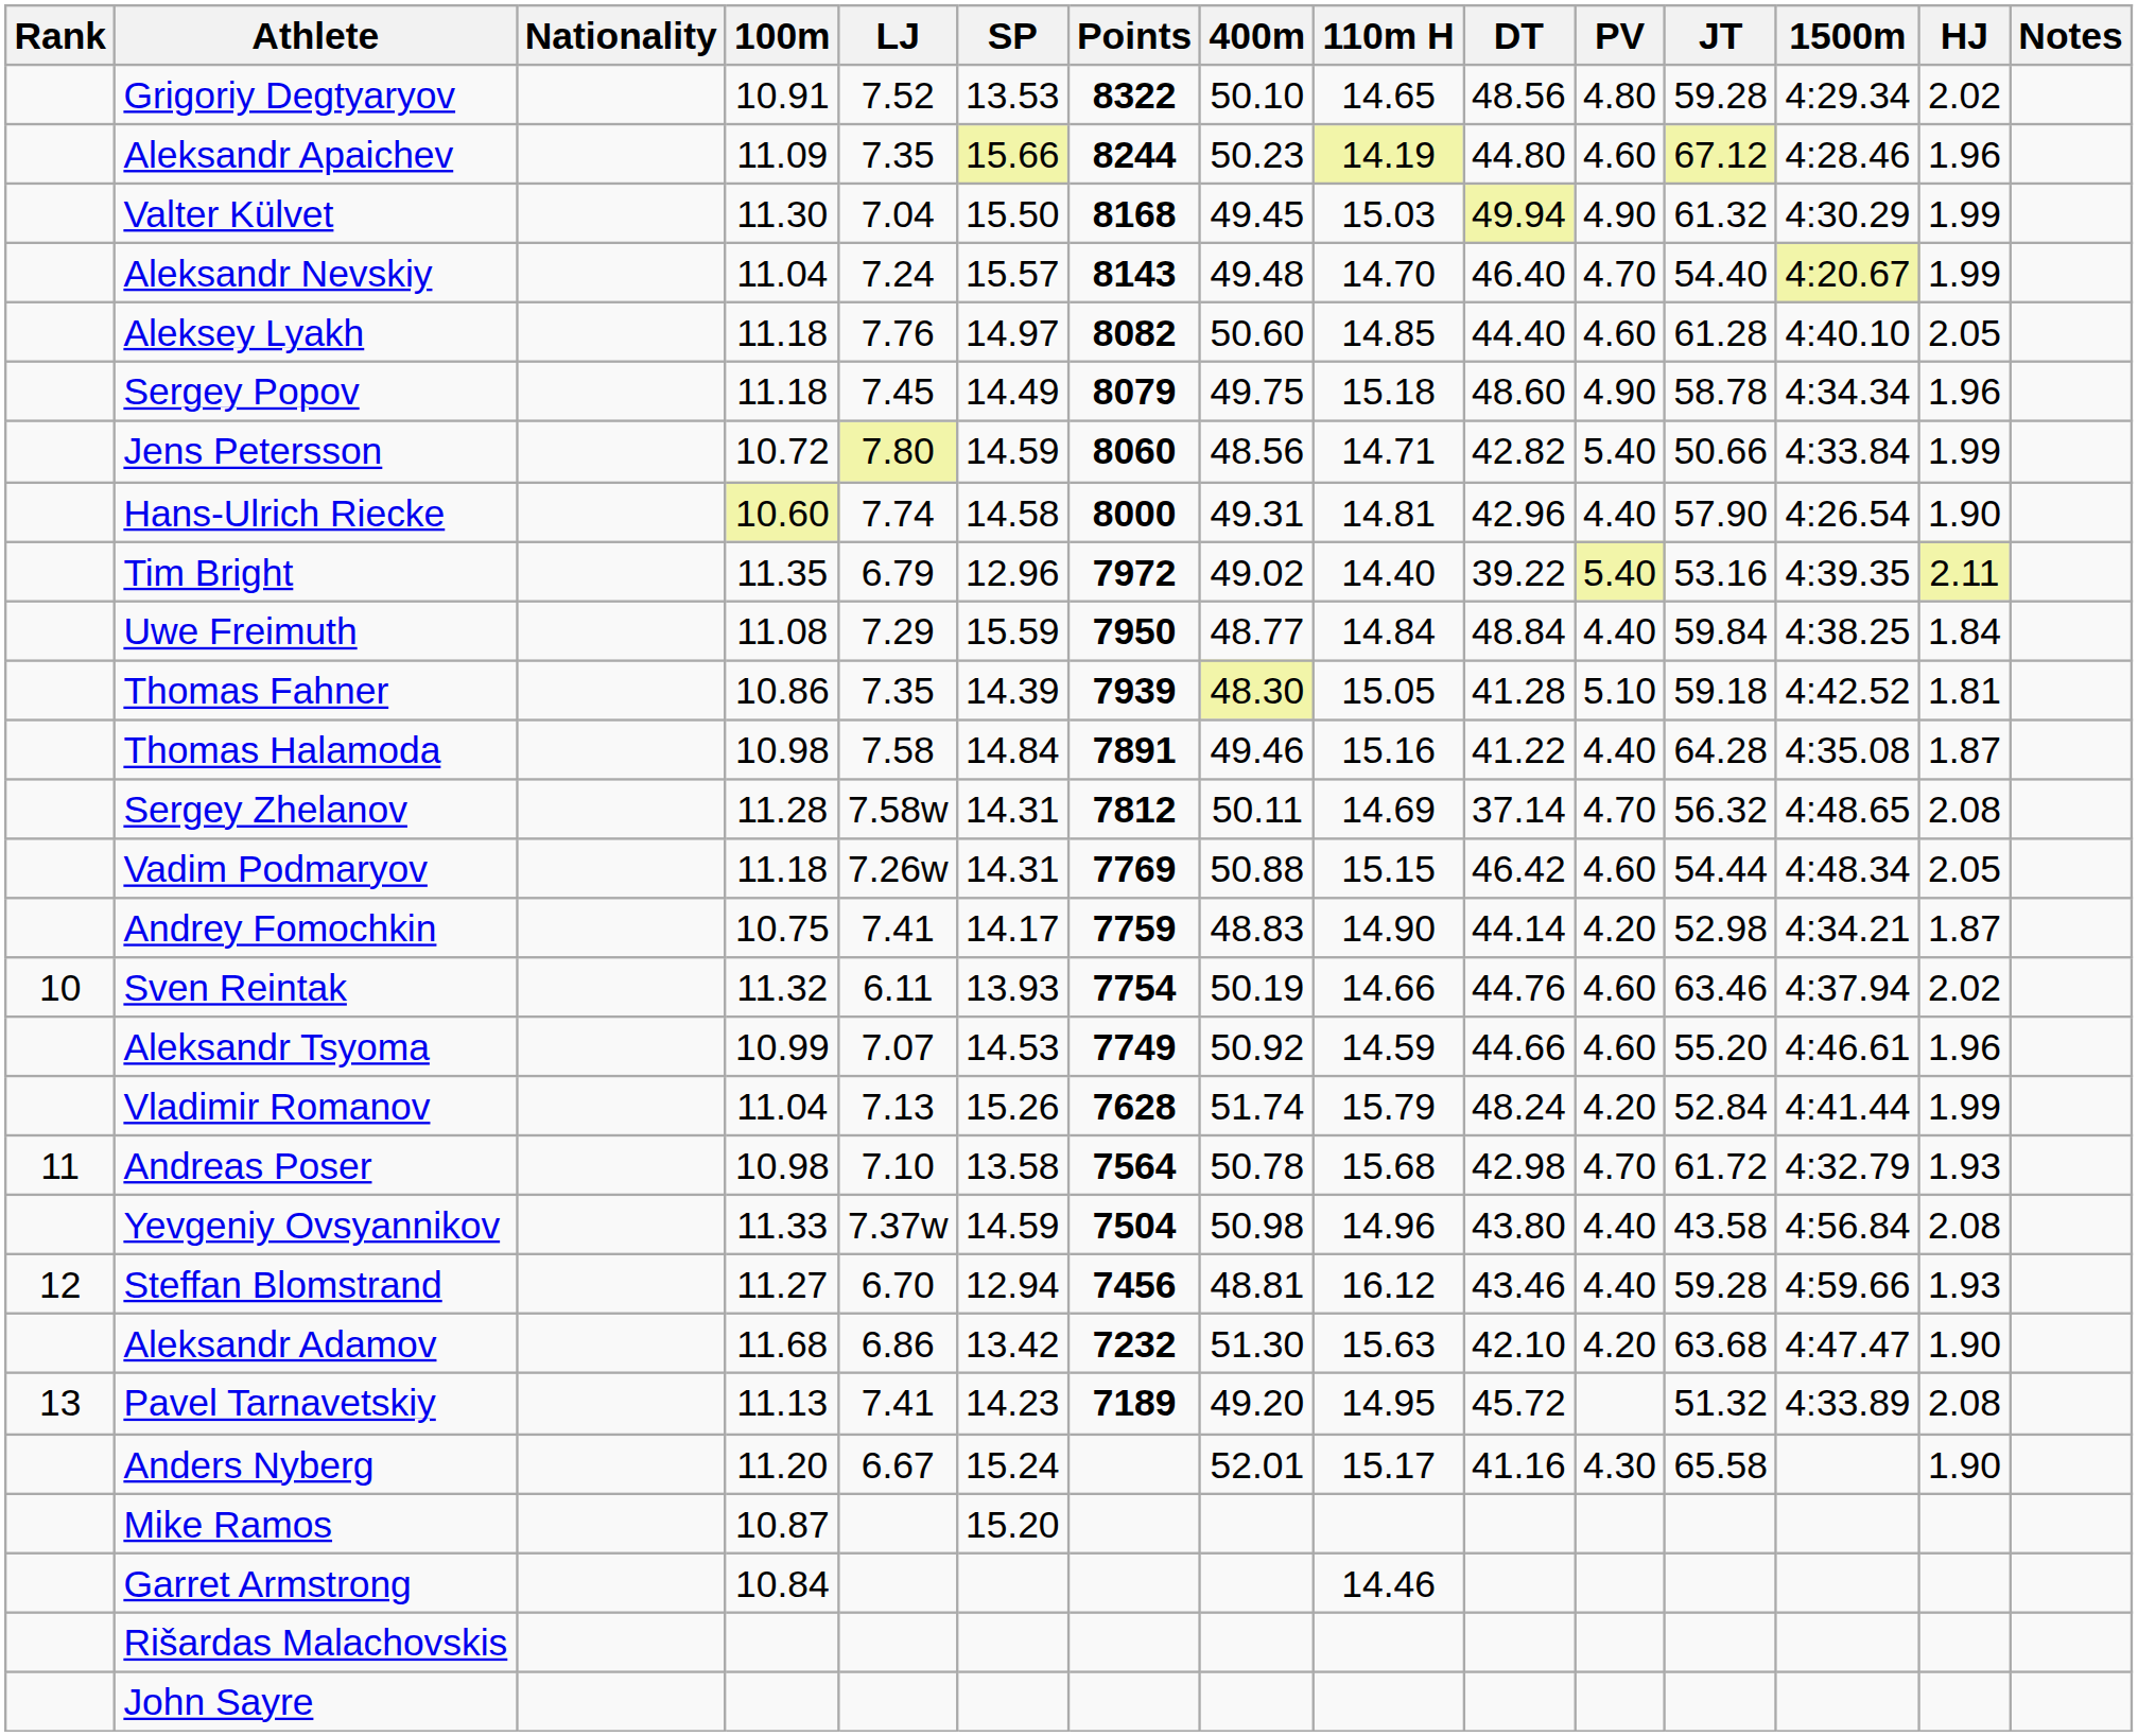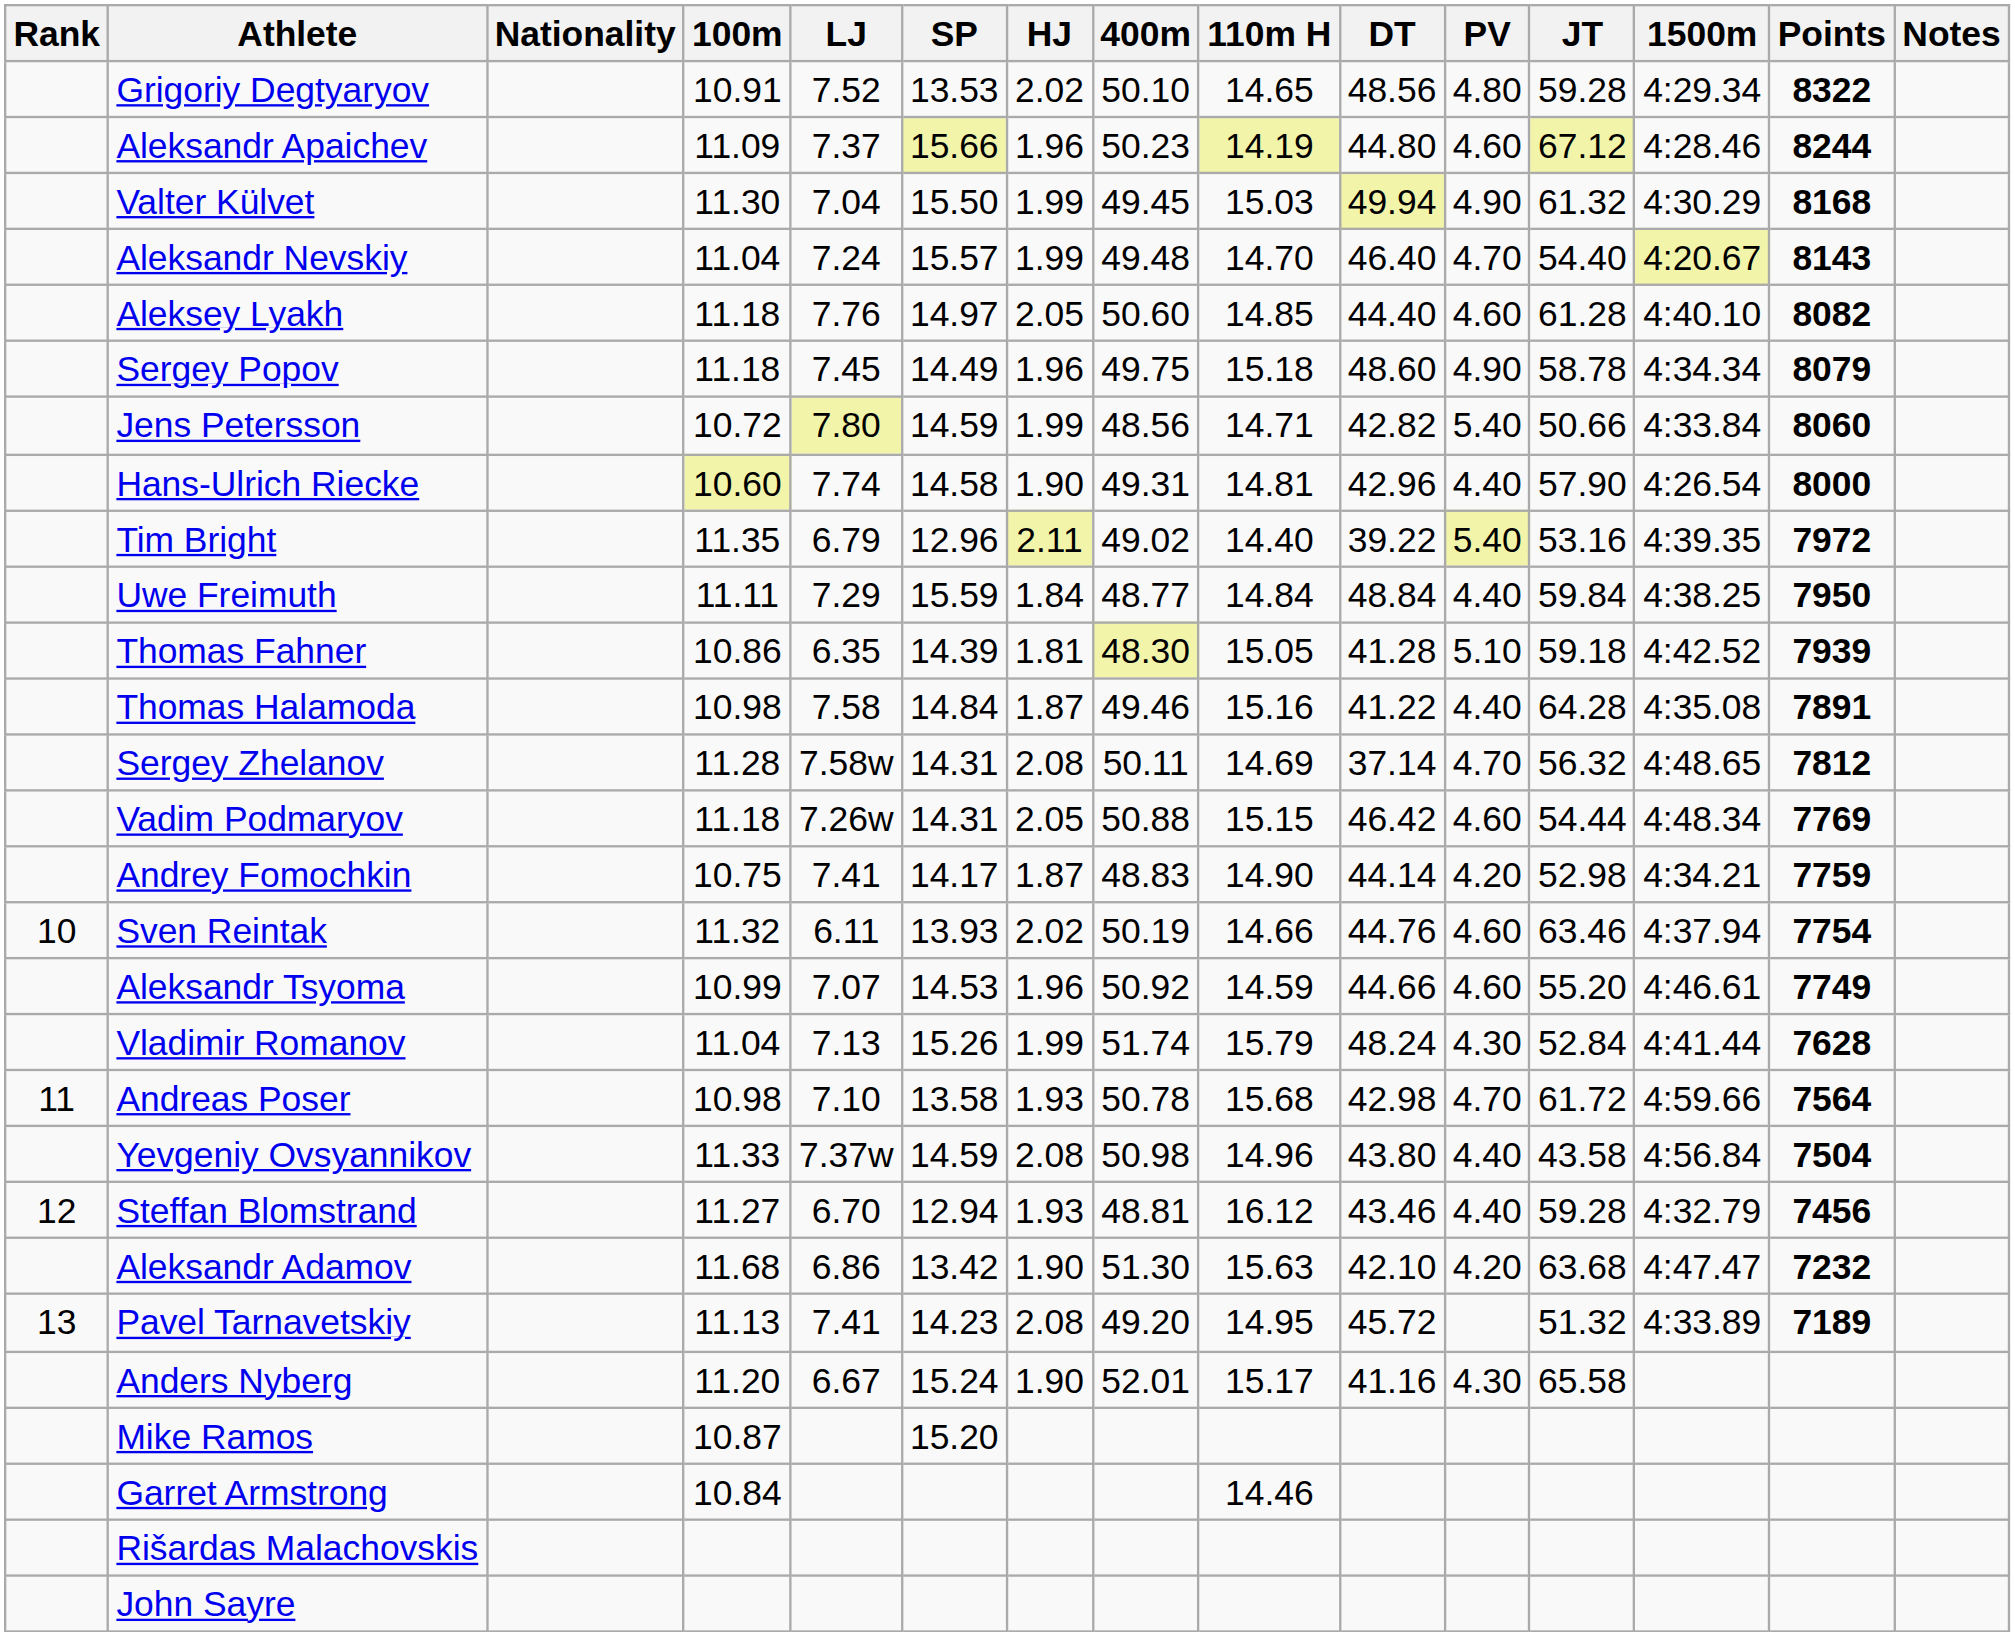columns swapped: HJ <-> Points
Aleksandr Apaichev | LJ: 7.35 -> 7.37
Uwe Freimuth | 100m: 11.08 -> 11.11
Thomas Fahner | LJ: 7.35 -> 6.35
Vladimir Romanov | PV: 4.20 -> 4.30
Andreas Poser | 1500m: 4:32.79 -> 4:59.66
Steffan Blomstrand | 1500m: 4:59.66 -> 4:32.79
